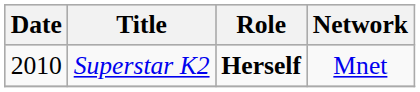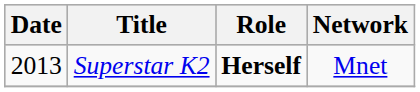Superstar K2 | Date: 2010 -> 2013
